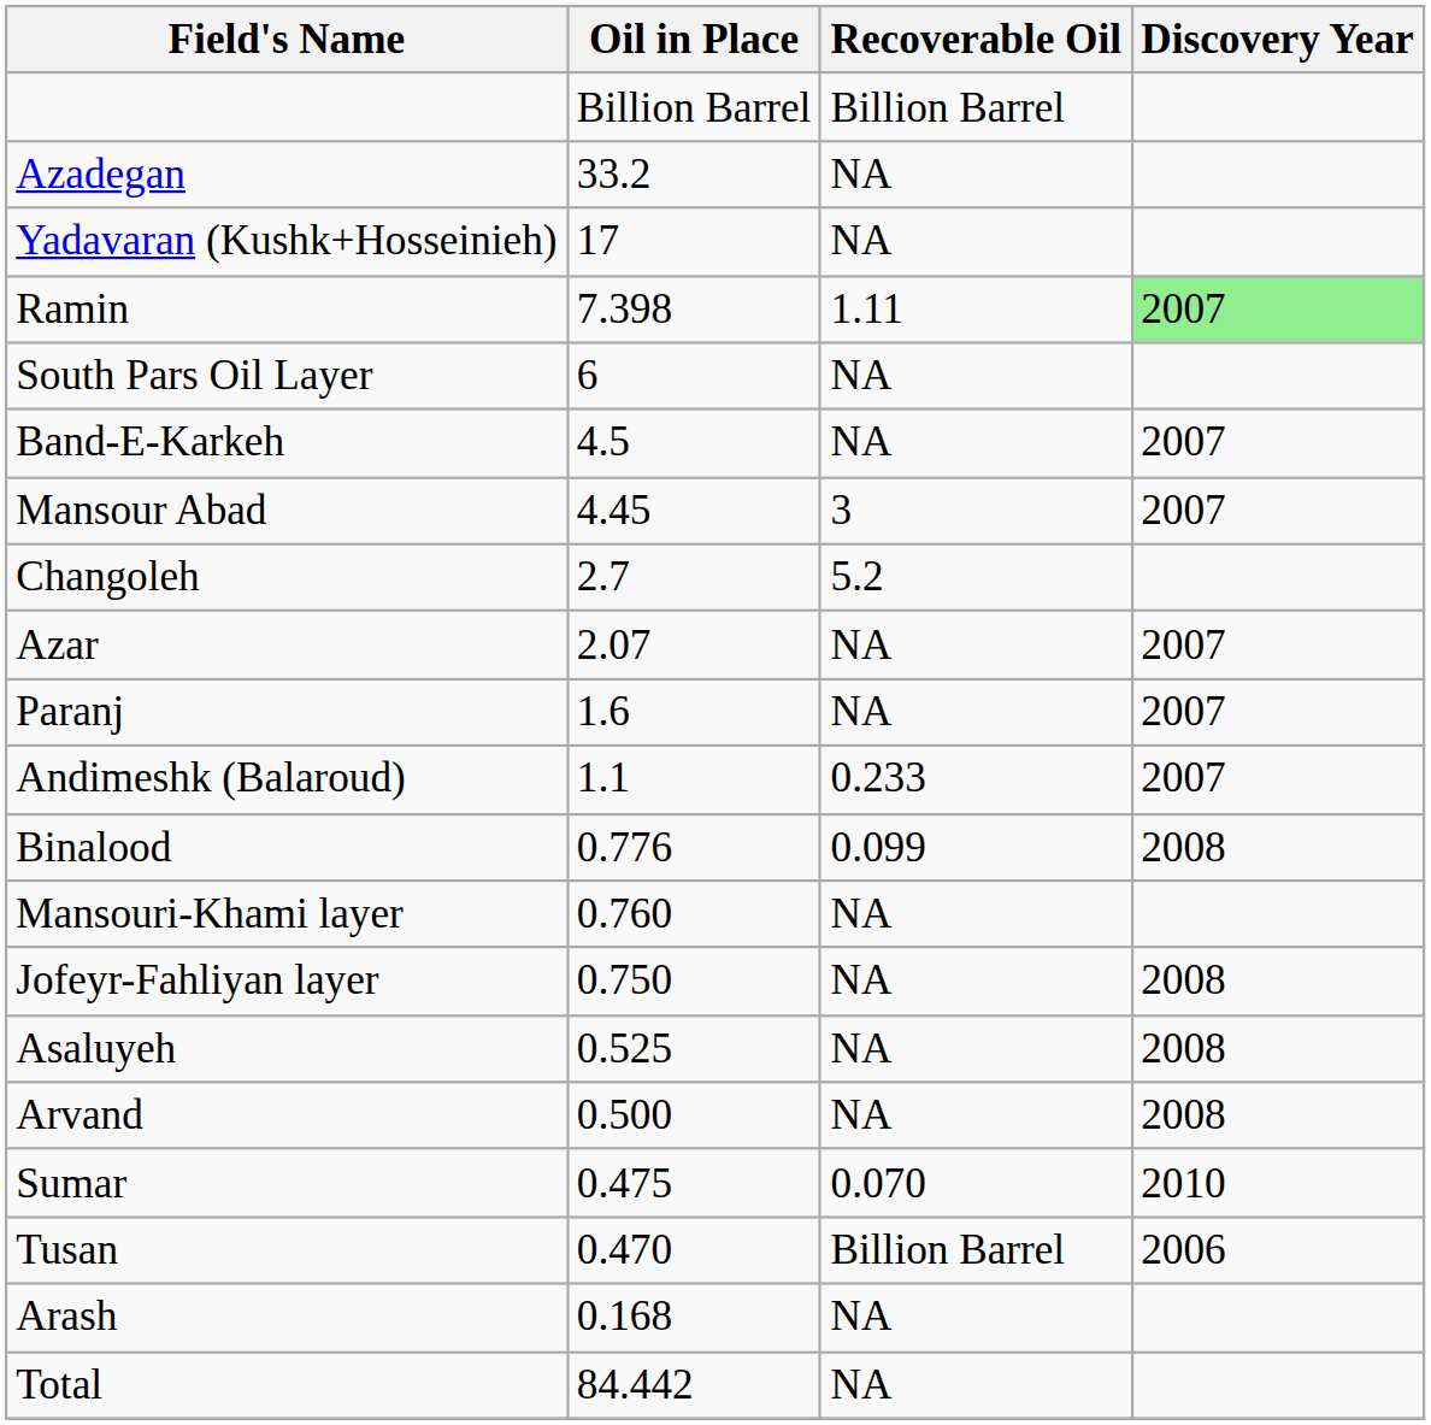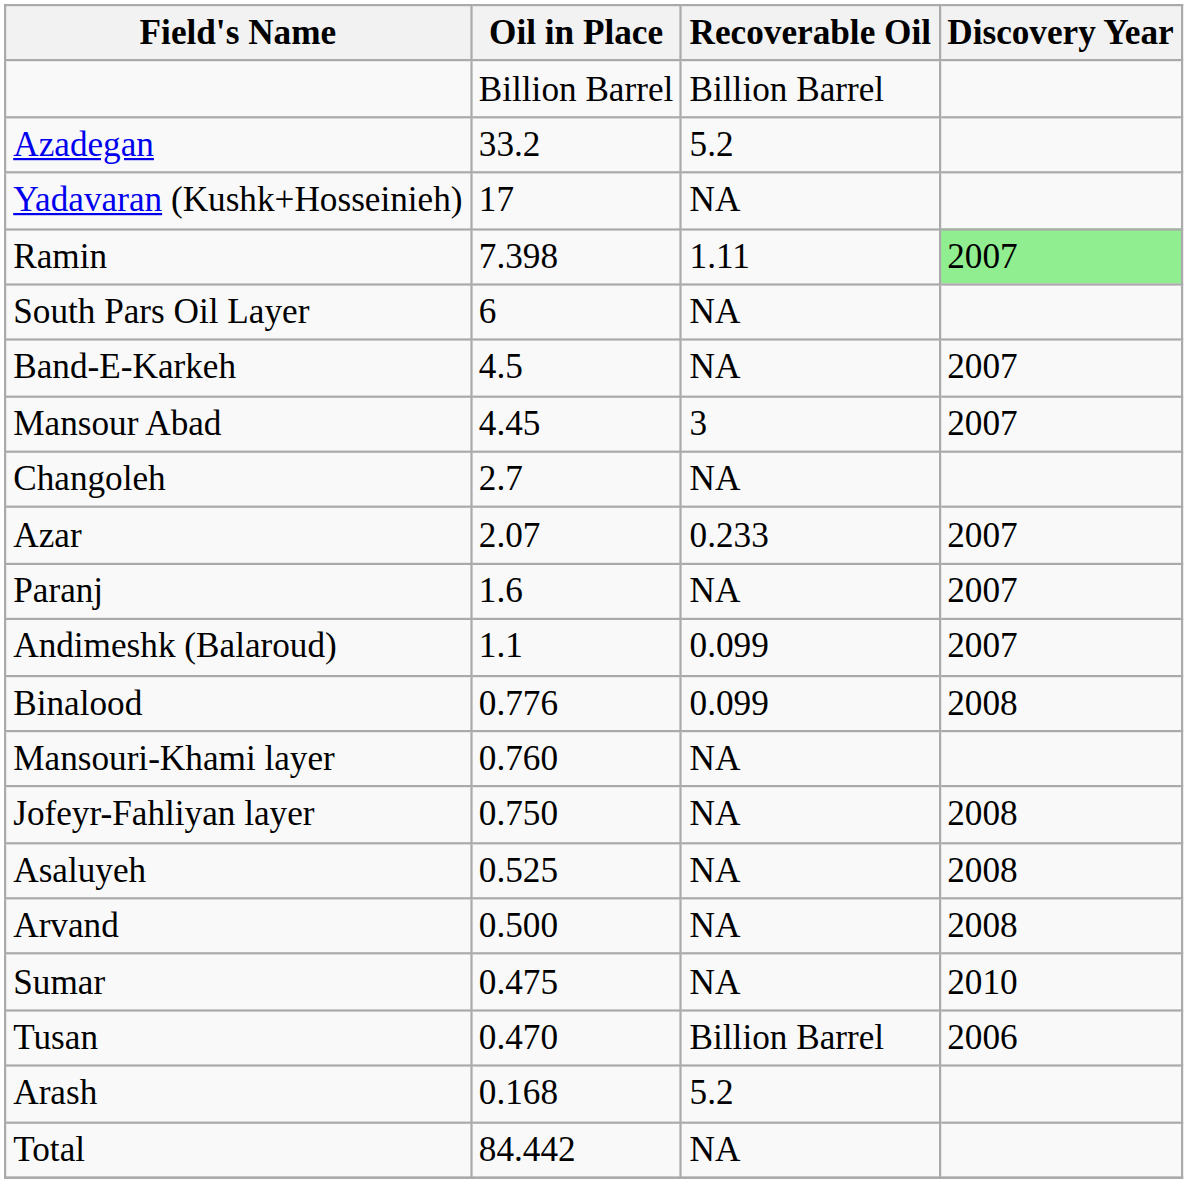Azadegan | Recoverable Oil: NA -> 5.2
Changoleh | Recoverable Oil: 5.2 -> NA
Azar | Recoverable Oil: NA -> 0.233
Andimeshk (Balaroud) | Recoverable Oil: 0.233 -> 0.099
Sumar | Recoverable Oil: 0.070 -> NA
Arash | Recoverable Oil: NA -> 5.2
